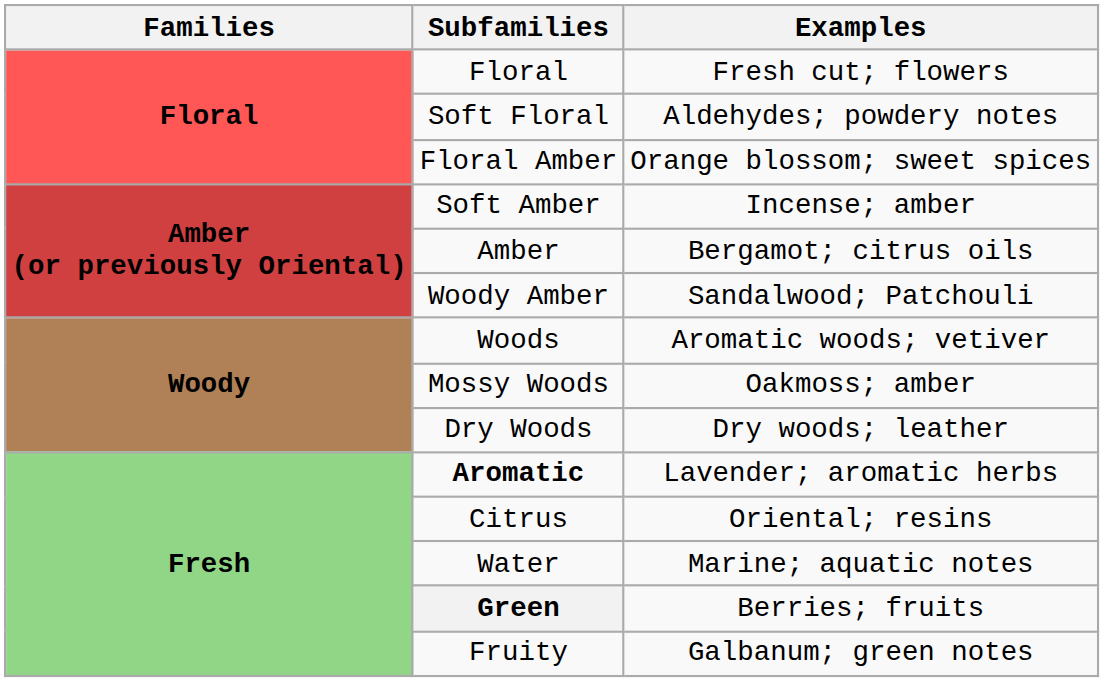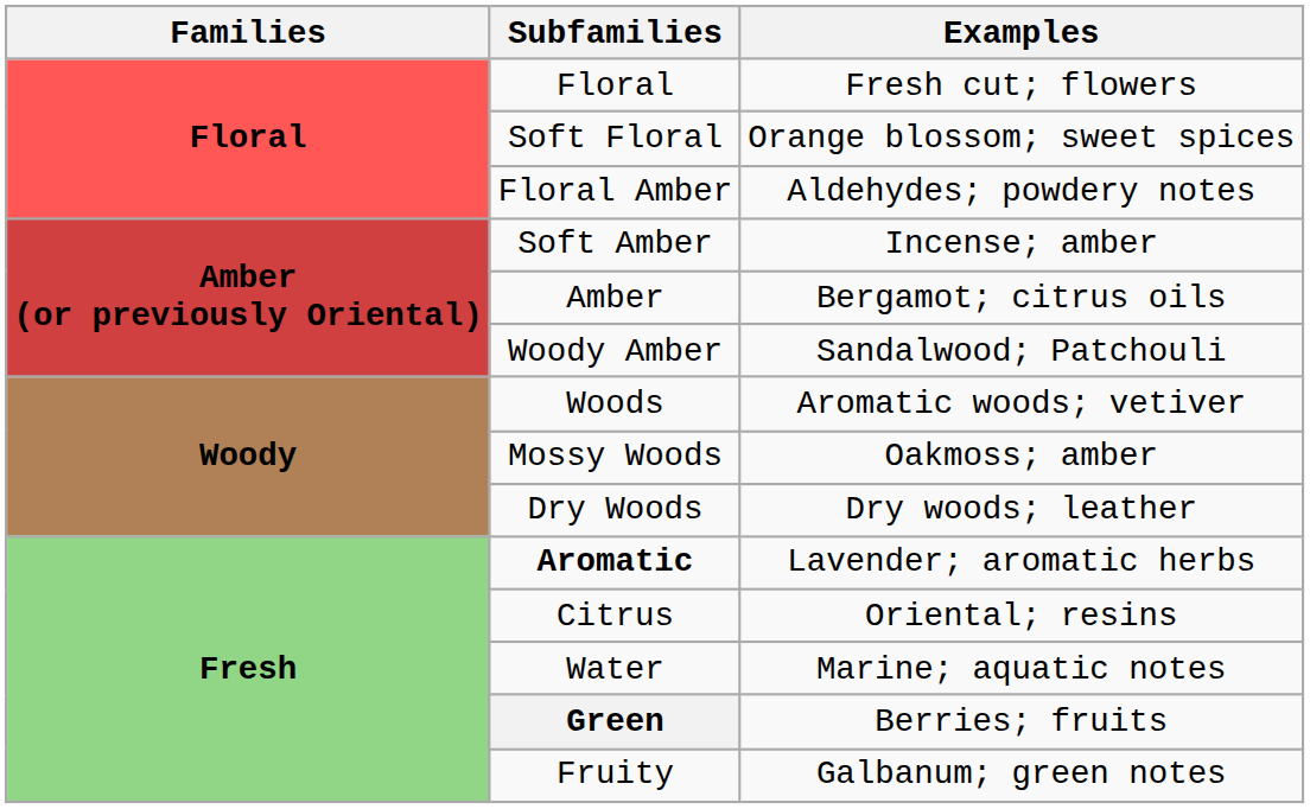Soft Floral | Examples: Aldehydes; powdery notes -> Orange blossom; sweet spices
Floral Amber | Examples: Orange blossom; sweet spices -> Aldehydes; powdery notes
